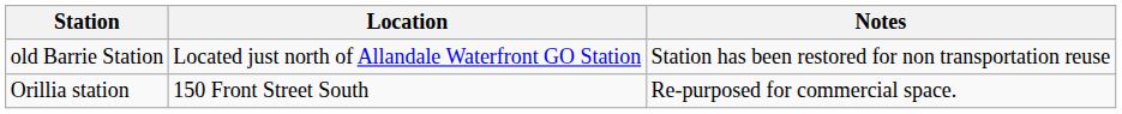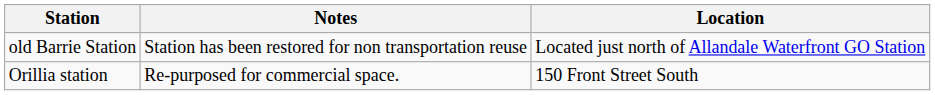columns swapped: Location <-> Notes
